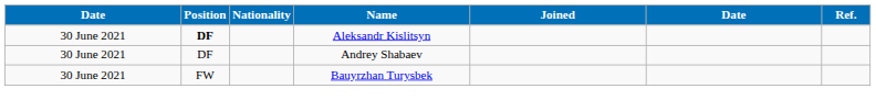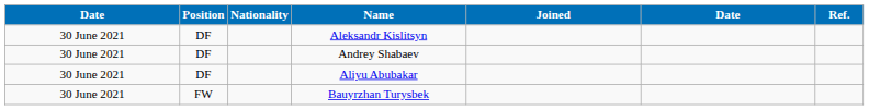Aleksandr Kislitsyn | Position: bold -> normal
+ row: 30 June 2021 | DF | Aliyu Abubakar
